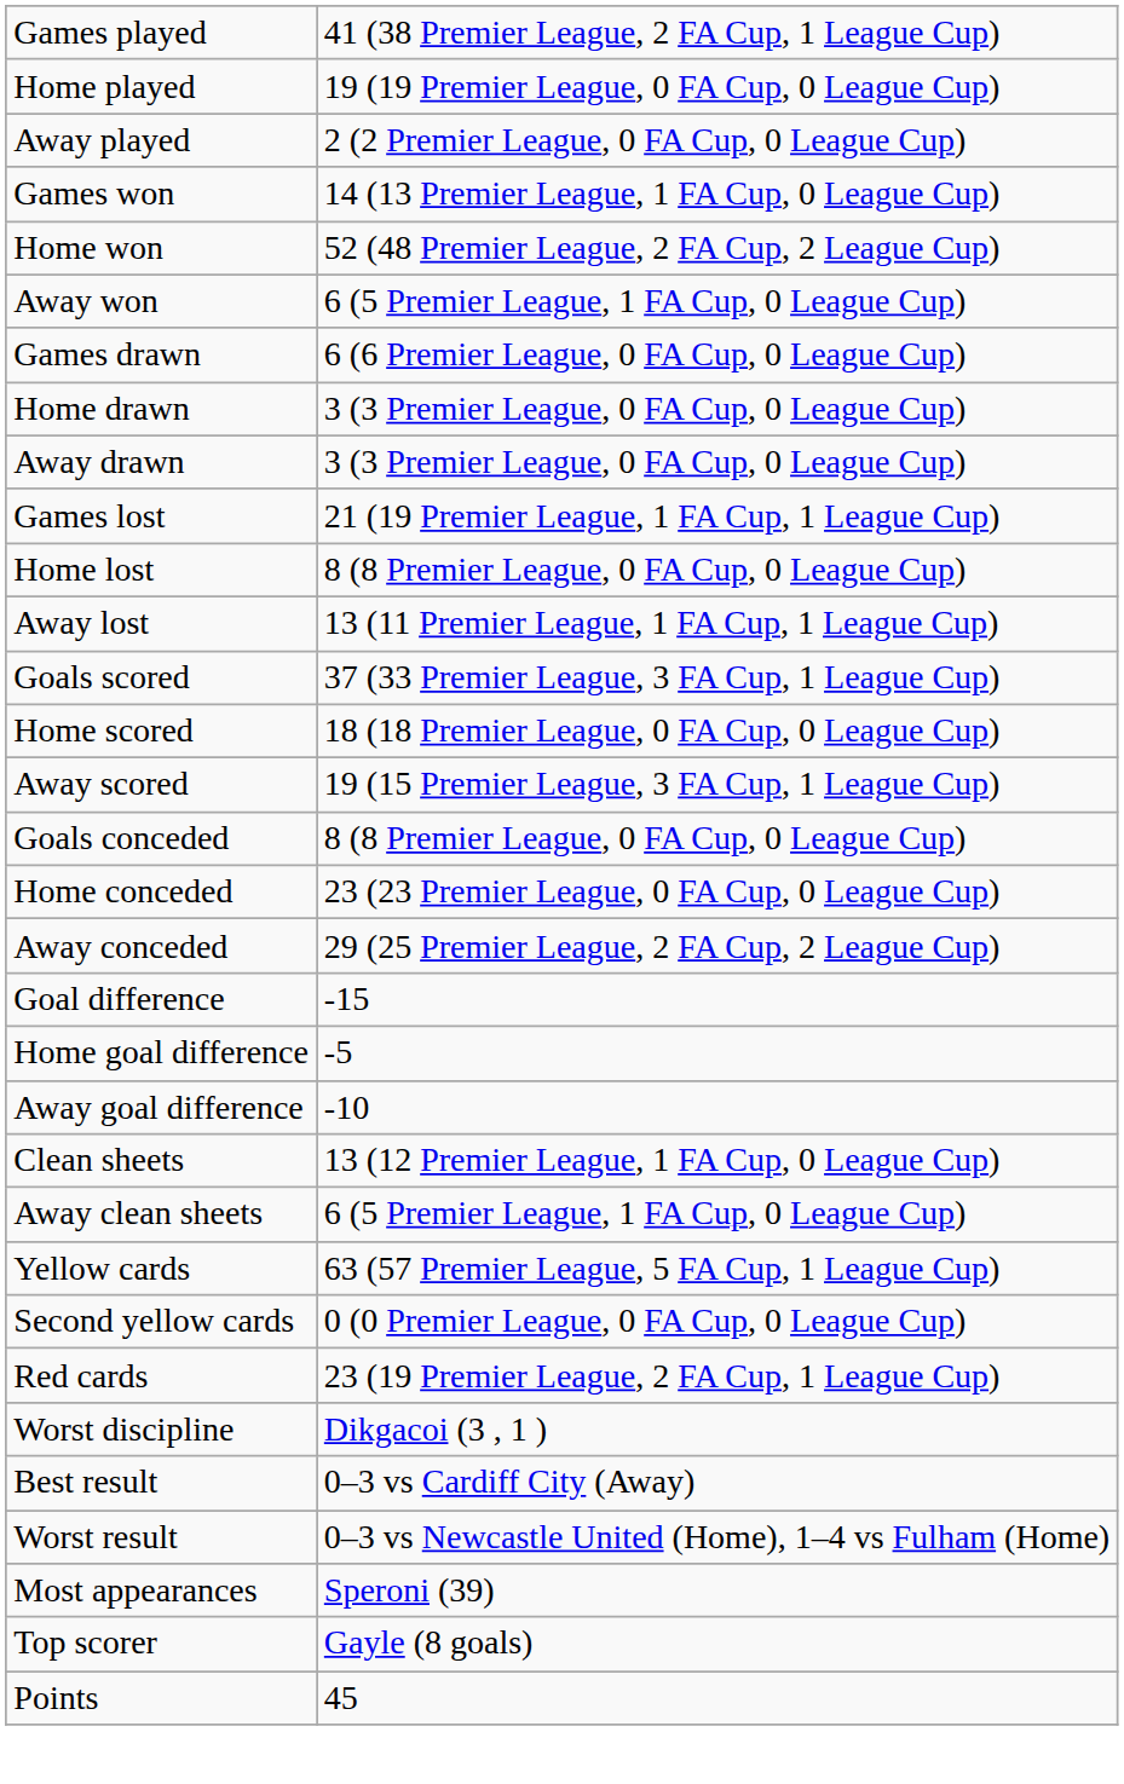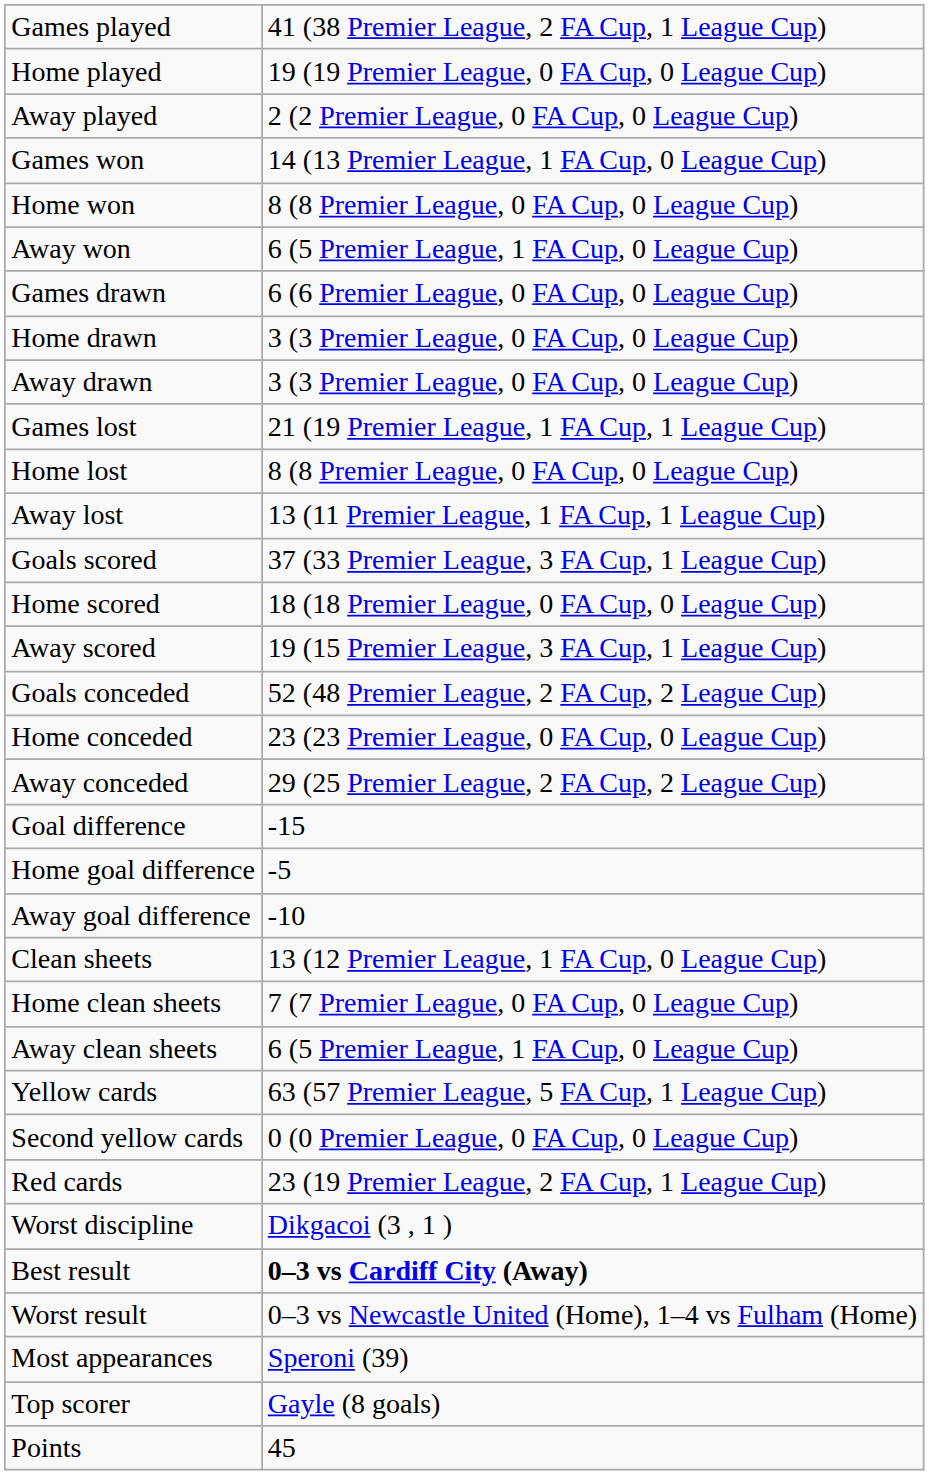Home won | column 2: 52 (48 Premier League, 2 FA Cup, 2 League Cup) -> 8 (8 Premier League, 0 FA Cup, 0 League Cup)
Goals conceded | column 2: 8 (8 Premier League, 0 FA Cup, 0 League Cup) -> 52 (48 Premier League, 2 FA Cup, 2 League Cup)
+ row: Home clean sheets | 7 (7 Premier League, 0 FA Cup, 0 League Cup)
Best result | column 2: normal -> bold
